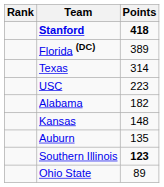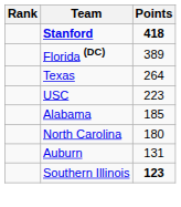Texas | Points: 314 -> 264
Alabama | Points: 182 -> 185
+ row: North Carolina | 180
- row: Kansas | 148
Auburn | Points: 135 -> 131
- row: Ohio State | 89
